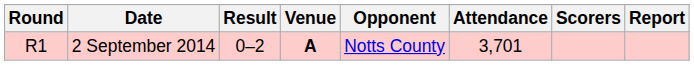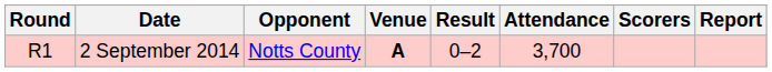columns swapped: Opponent <-> Result
2 September 2014 | Attendance: 3,701 -> 3,700
